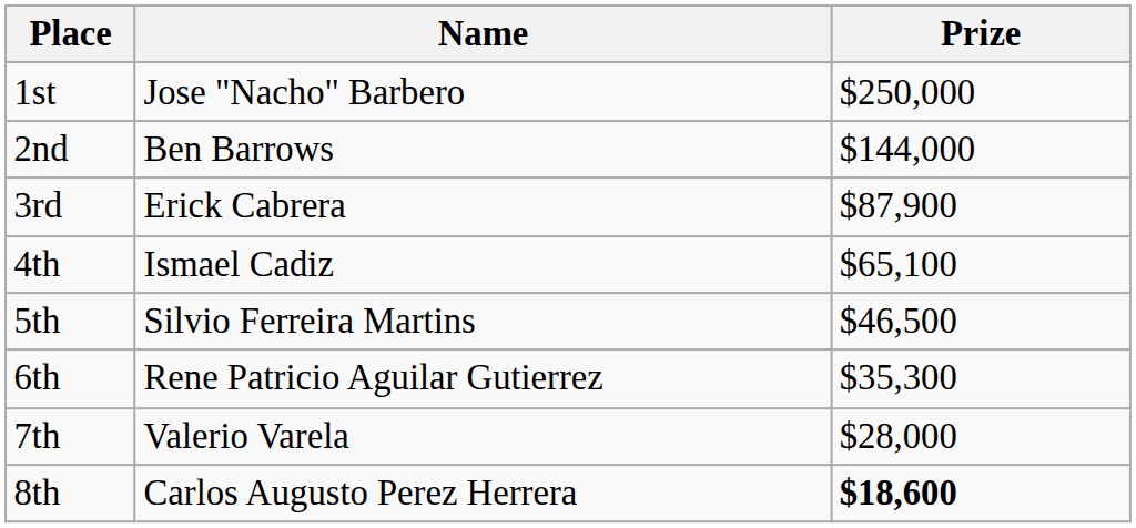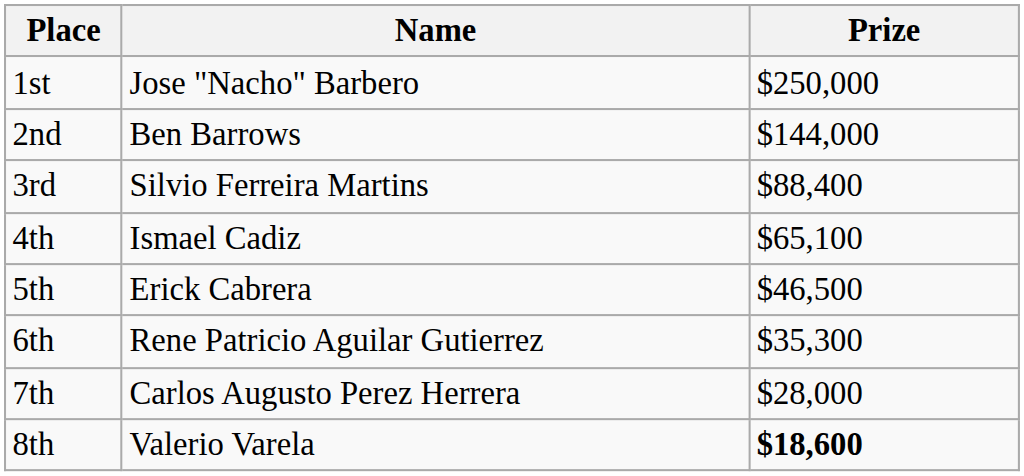3rd | Name: Erick Cabrera -> Silvio Ferreira Martins
3rd | Prize: $87,900 -> $88,400
5th | Name: Silvio Ferreira Martins -> Erick Cabrera
7th | Name: Valerio Varela -> Carlos Augusto Perez Herrera
8th | Name: Carlos Augusto Perez Herrera -> Valerio Varela
